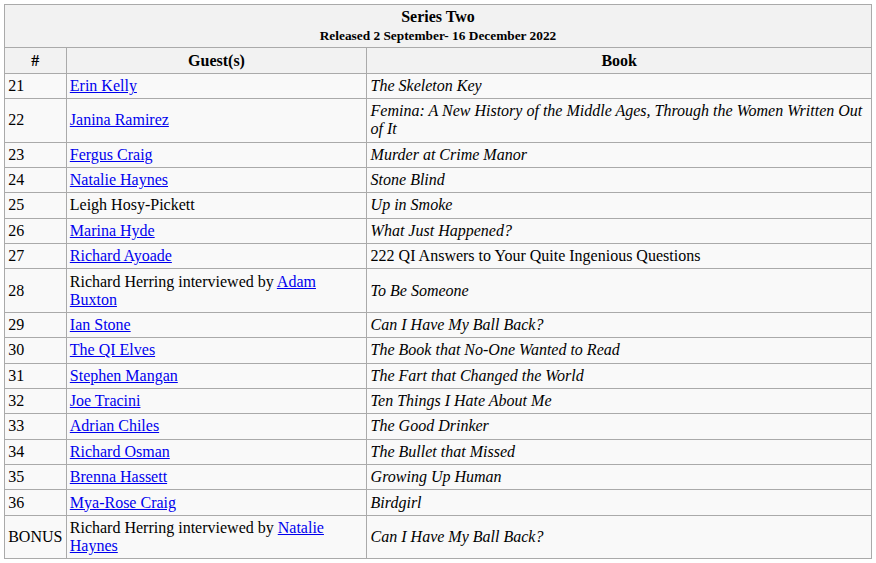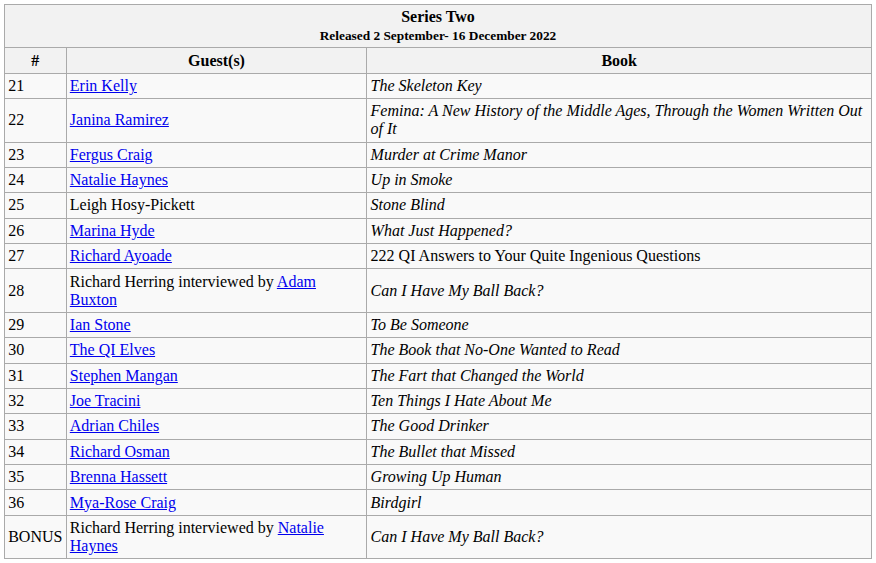Natalie Haynes | Book: Stone Blind -> Up in Smoke
Leigh Hosy-Pickett | Book: Up in Smoke -> Stone Blind
Richard Herring interviewed by Adam Buxton | Book: To Be Someone -> Can I Have My Ball Back?
Ian Stone | Book: Can I Have My Ball Back? -> To Be Someone
